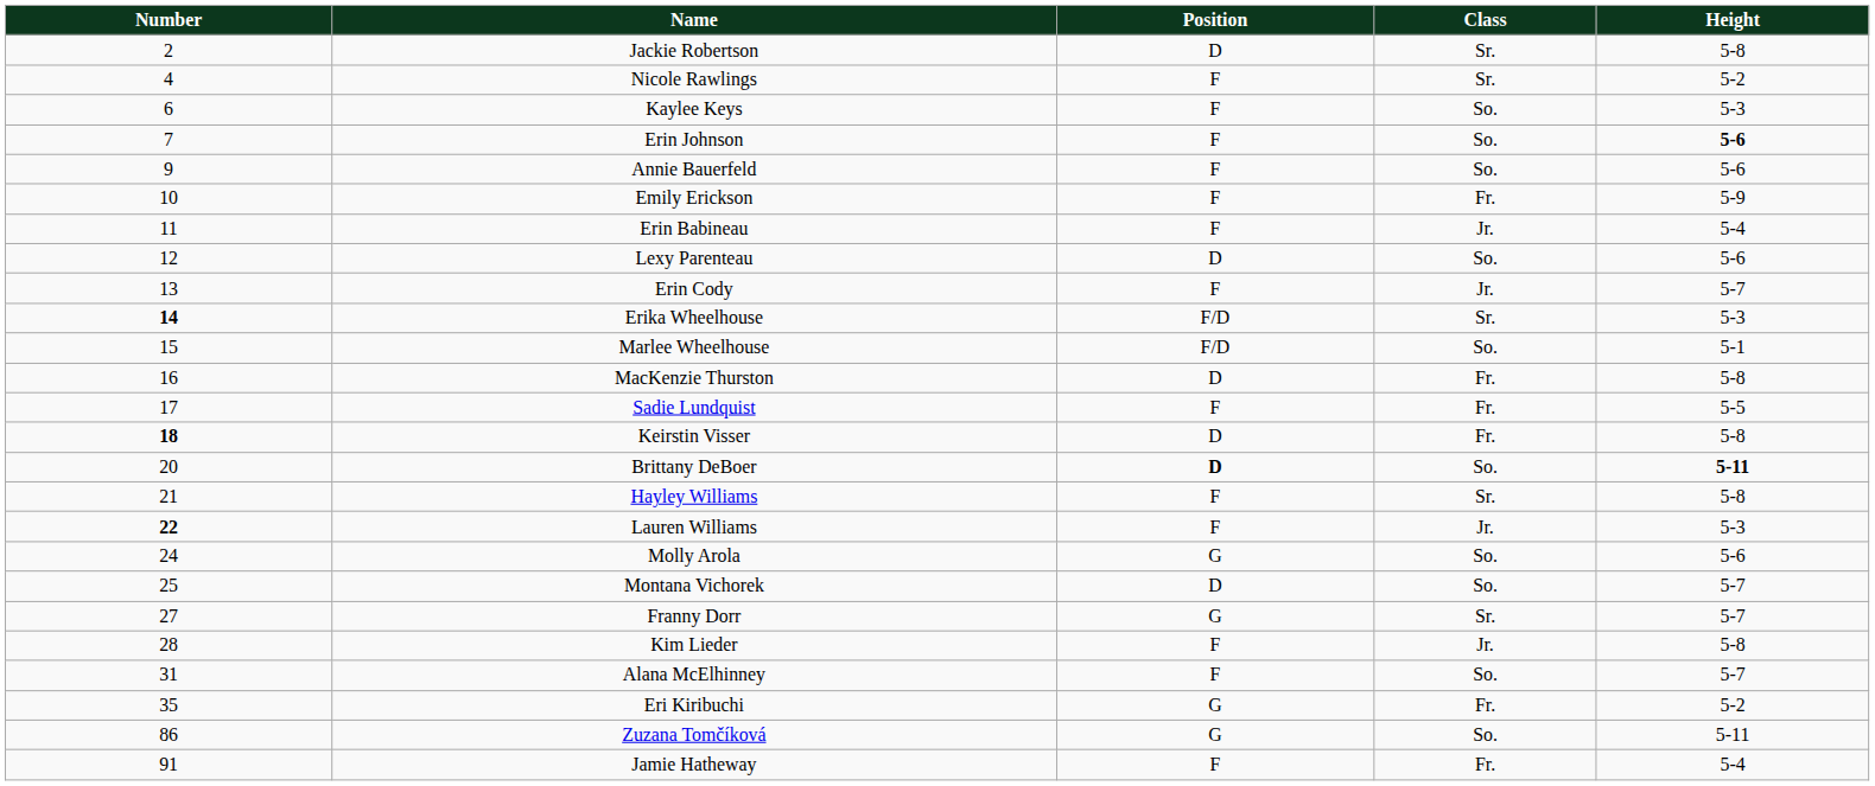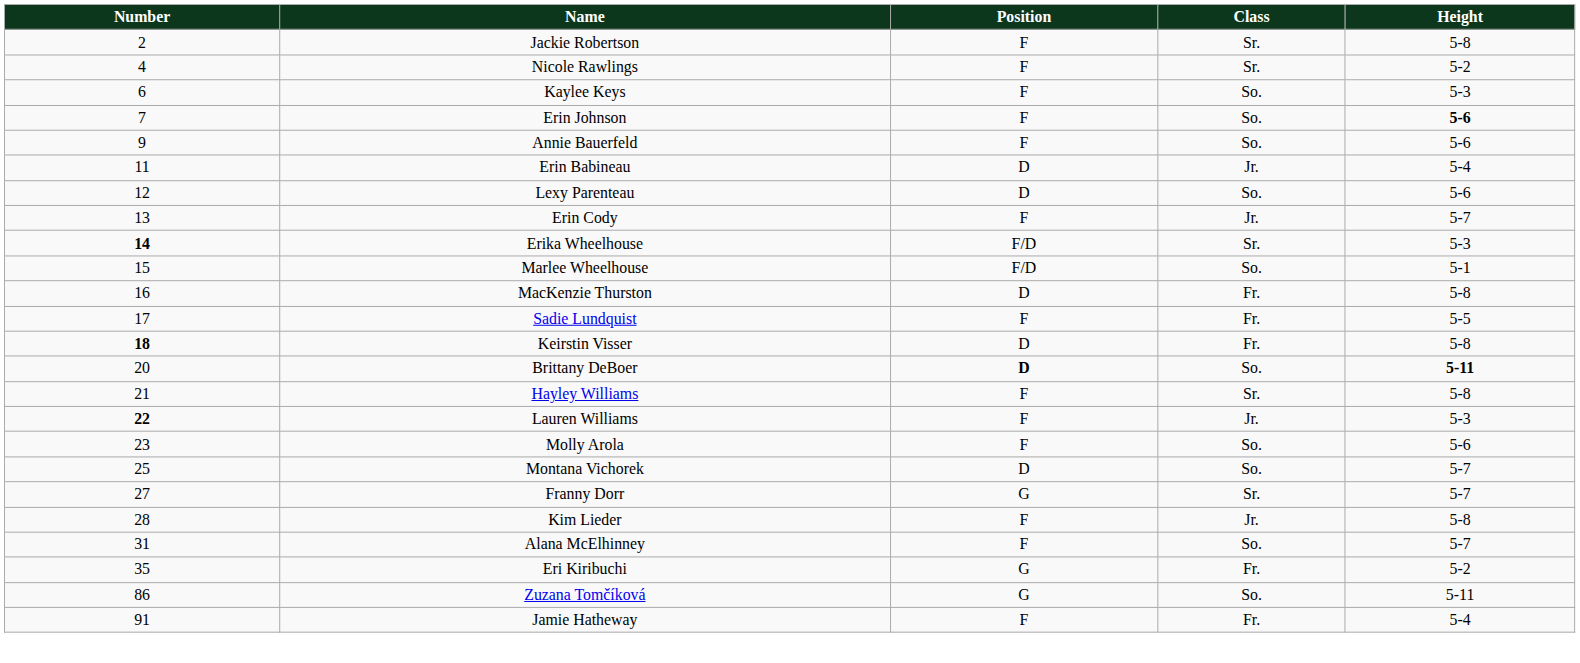Jackie Robertson | Position: D -> F
- row: 10 | Emily Erickson | F | Fr. | 5-9
Erin Babineau | Position: F -> D
Molly Arola | Number: 24 -> 23
Molly Arola | Position: G -> F
